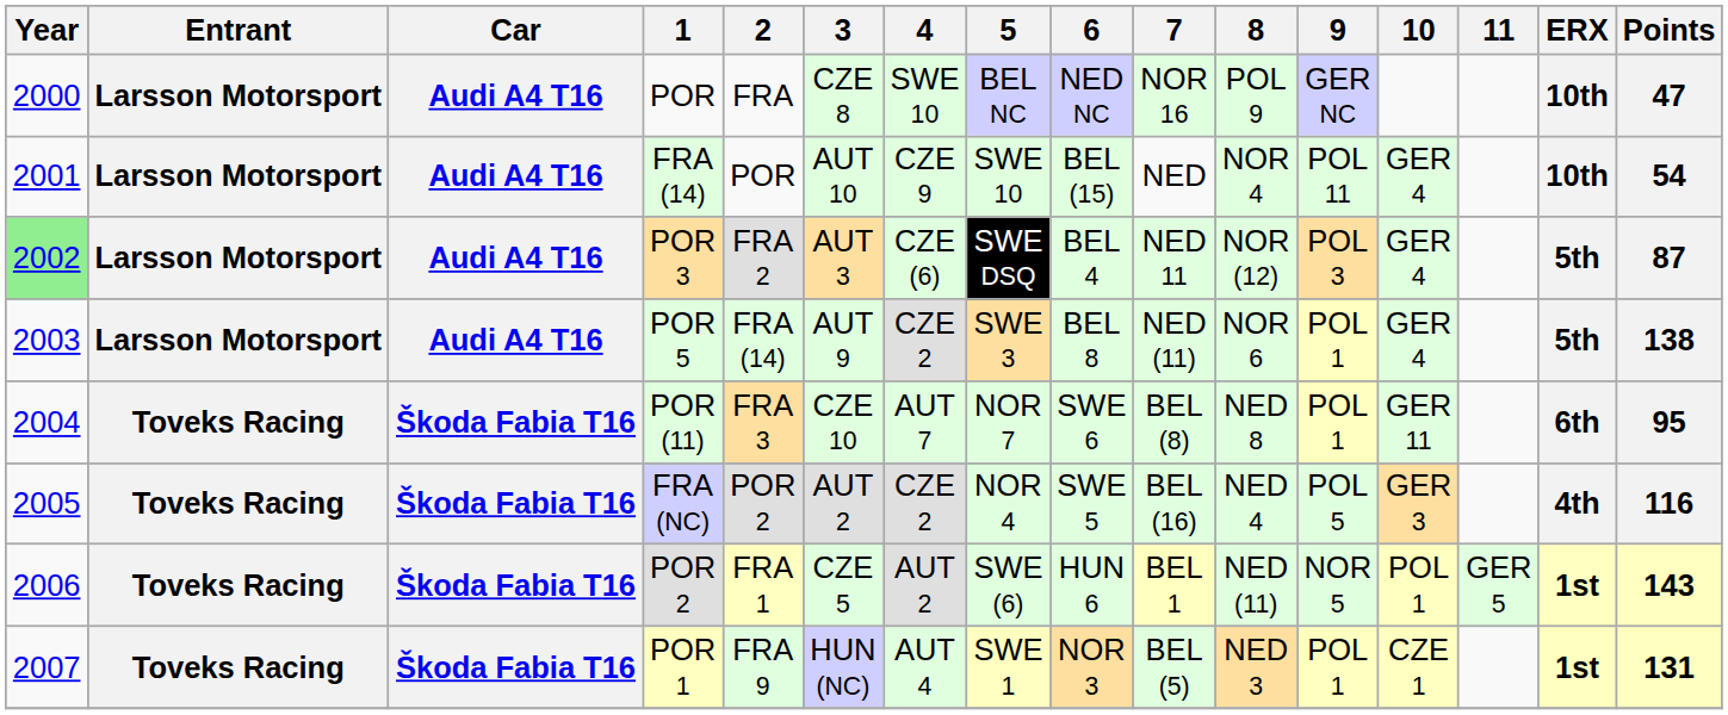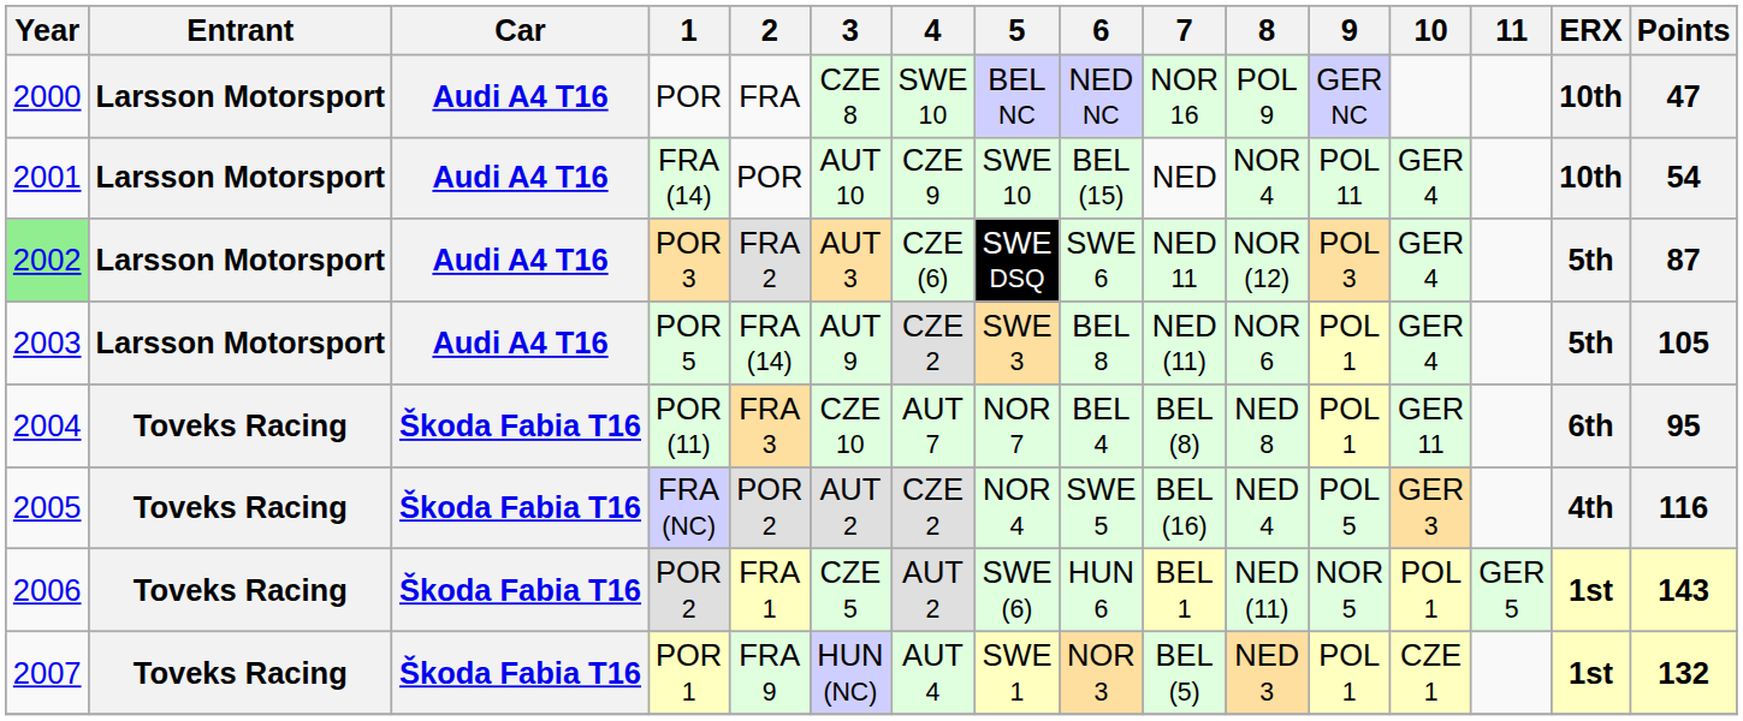POR 3 | 6: BEL 4 -> SWE 6
POR 5 | Points: 138 -> 105
POR (11) | 6: SWE 6 -> BEL 4
POR 1 | Points: 131 -> 132
